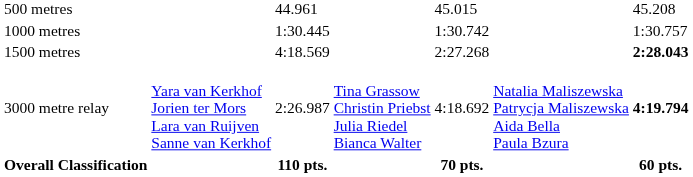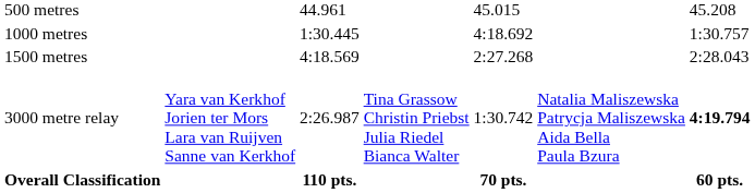1000 metres | column 5: 1:30.742 -> 4:18.692
1500 metres | column 7: bold -> normal
3000 metre relay | column 5: 4:18.692 -> 1:30.742
